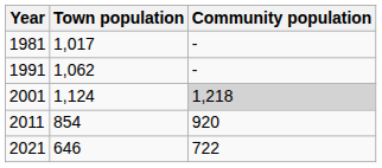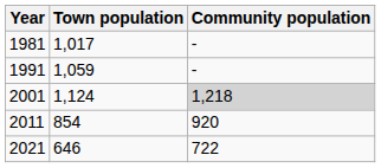1991 | Town population: 1,062 -> 1,059
